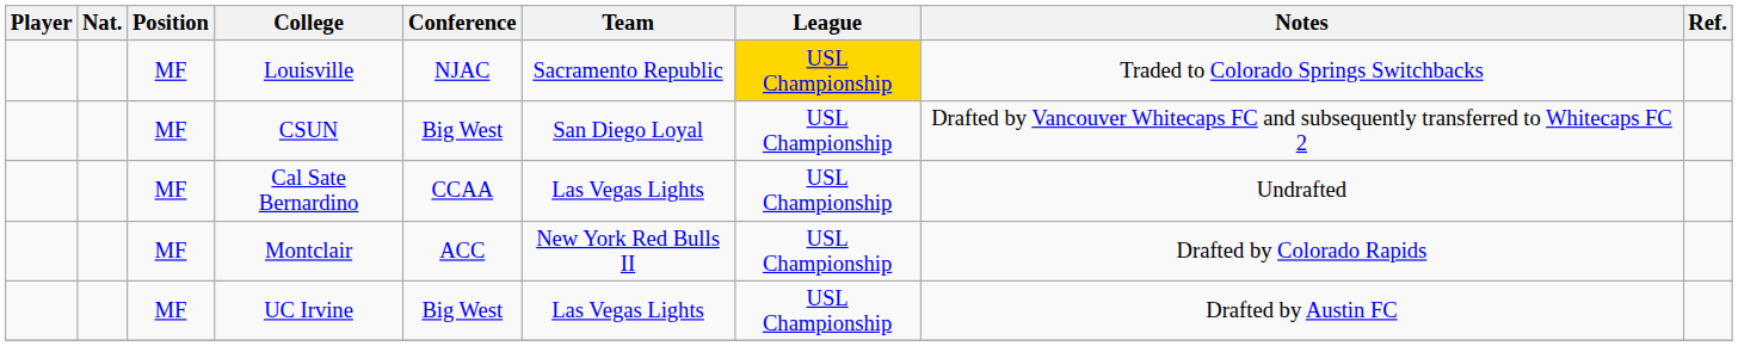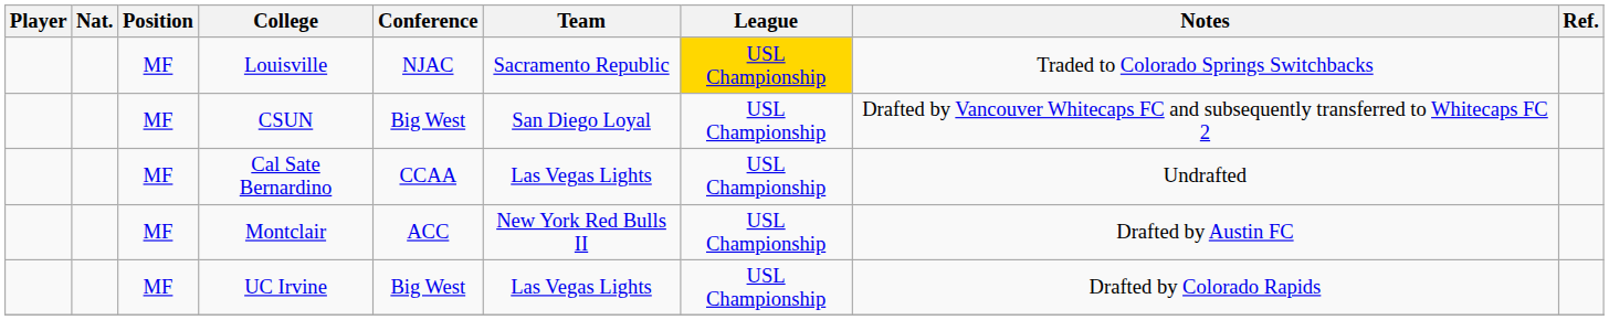Montclair | Notes: Drafted by Colorado Rapids -> Drafted by Austin FC
UC Irvine | Notes: Drafted by Austin FC -> Drafted by Colorado Rapids
